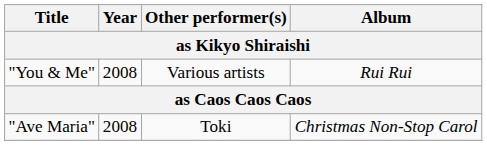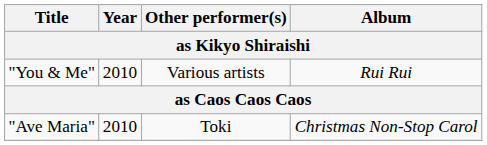"You & Me" | Year: 2008 -> 2010
"Ave Maria" | Year: 2008 -> 2010
